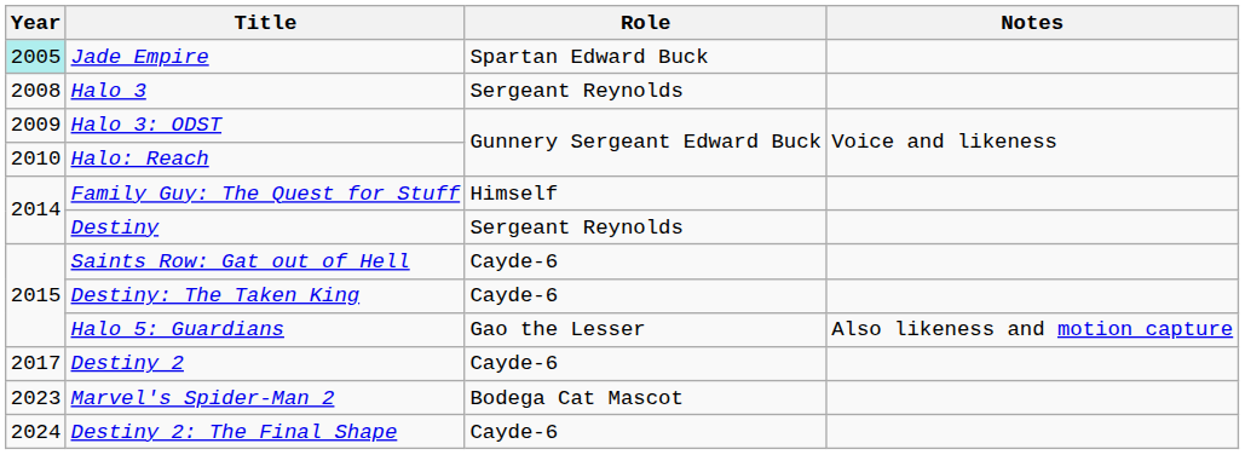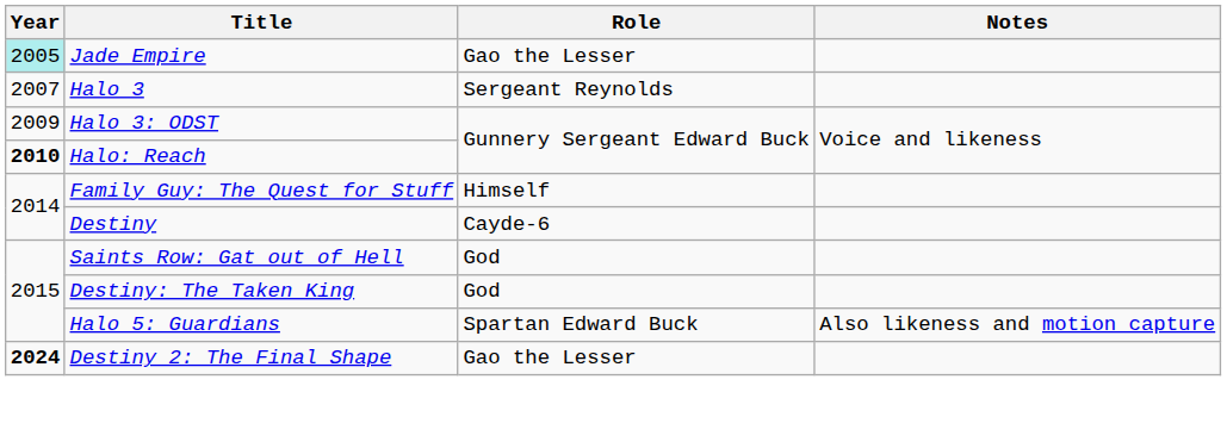Jade Empire | Role: Spartan Edward Buck -> Gao the Lesser
Halo 3 | Year: 2008 -> 2007
Halo: Reach | Year: normal -> bold
Destiny | Role: Sergeant Reynolds -> Cayde-6
Saints Row: Gat out of Hell | Role: Cayde-6 -> God
Destiny: The Taken King | Role: Cayde-6 -> God
Halo 5: Guardians | Role: Gao the Lesser -> Spartan Edward Buck
- row: 2017 | Destiny 2 | Cayde-6
- row: 2023 | Marvel's Spider-Man 2 | Bodega Cat Mascot
Destiny 2: The Final Shape | Year: normal -> bold
Destiny 2: The Final Shape | Role: Cayde-6 -> Gao the Lesser
